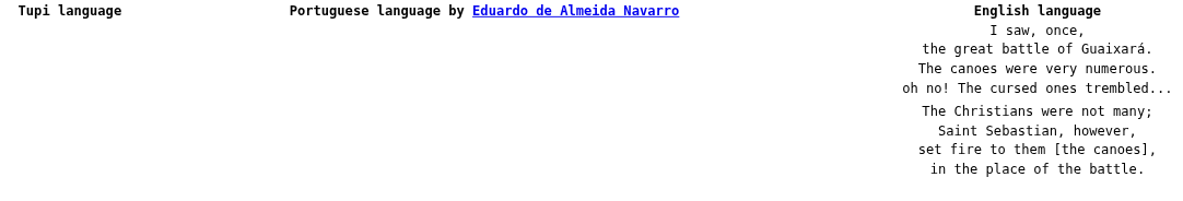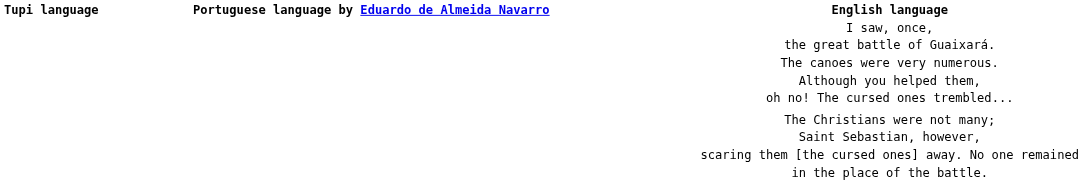+ row: Although you helped them,
- row: set fire to them [the canoes],
+ row: scaring them [the cursed ones] away. No one remained
